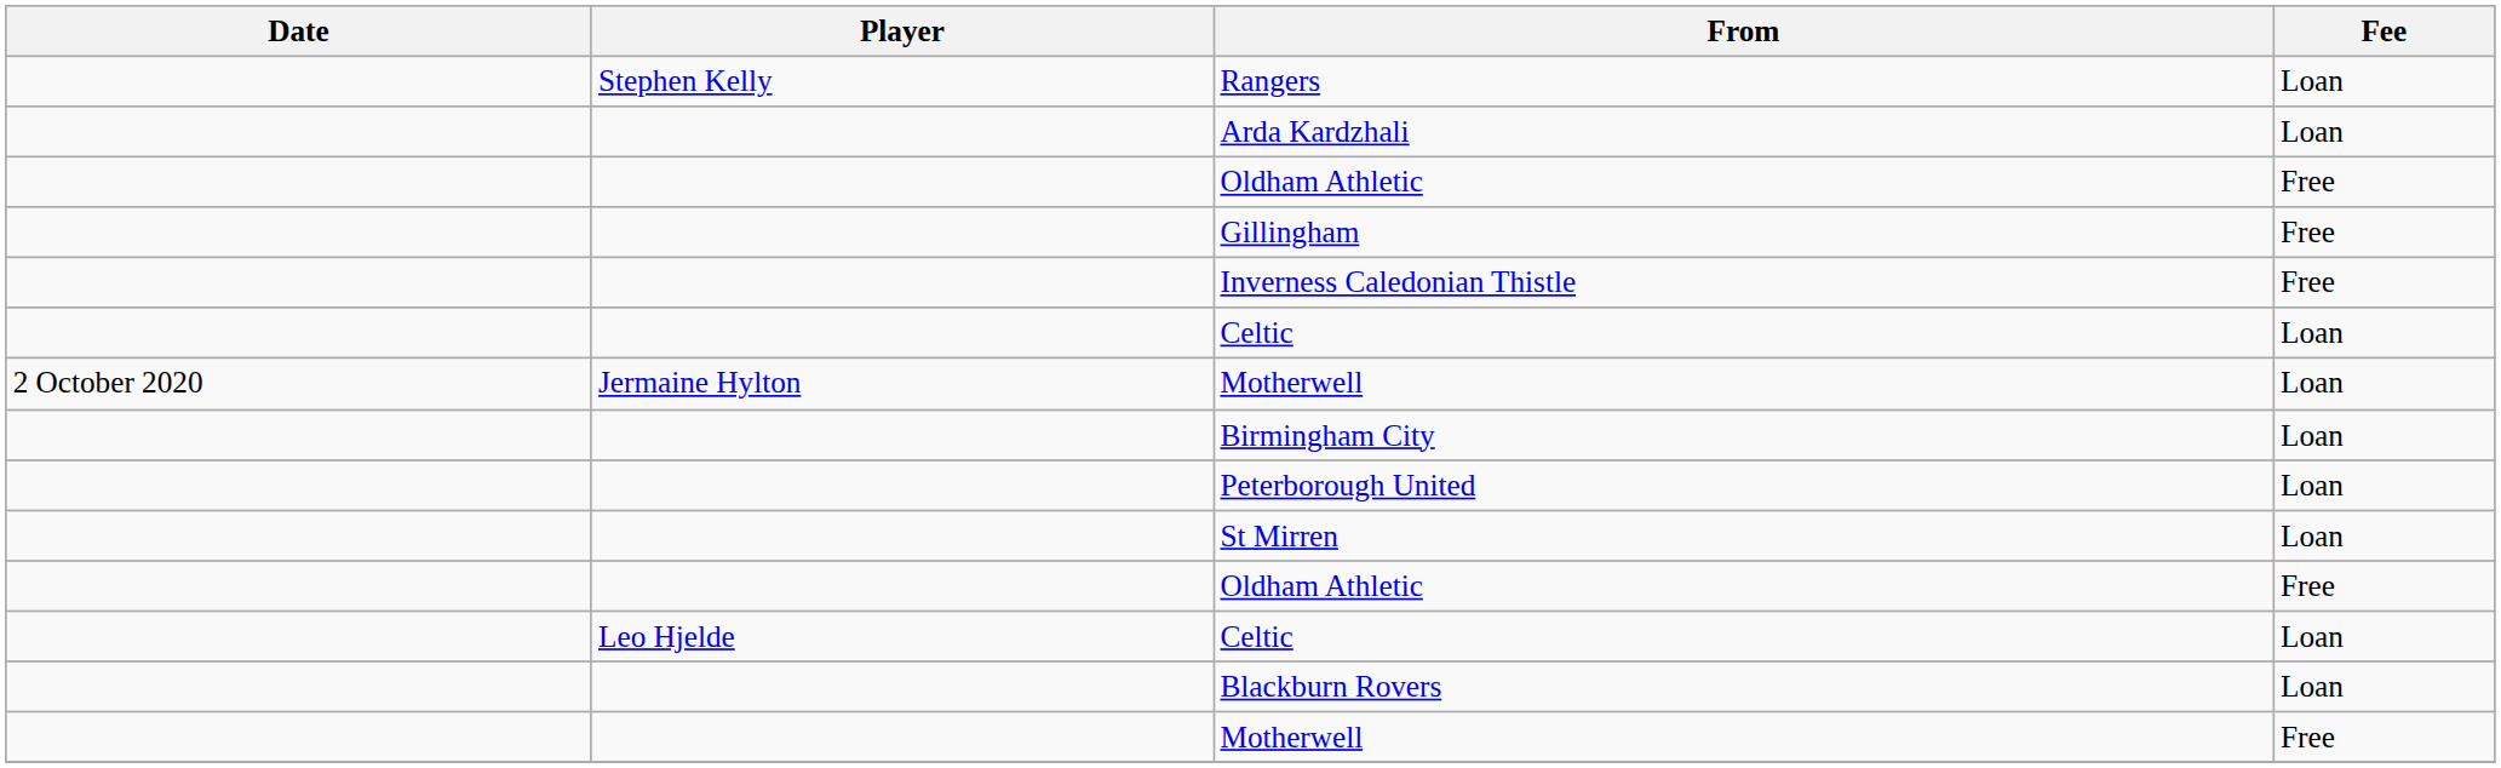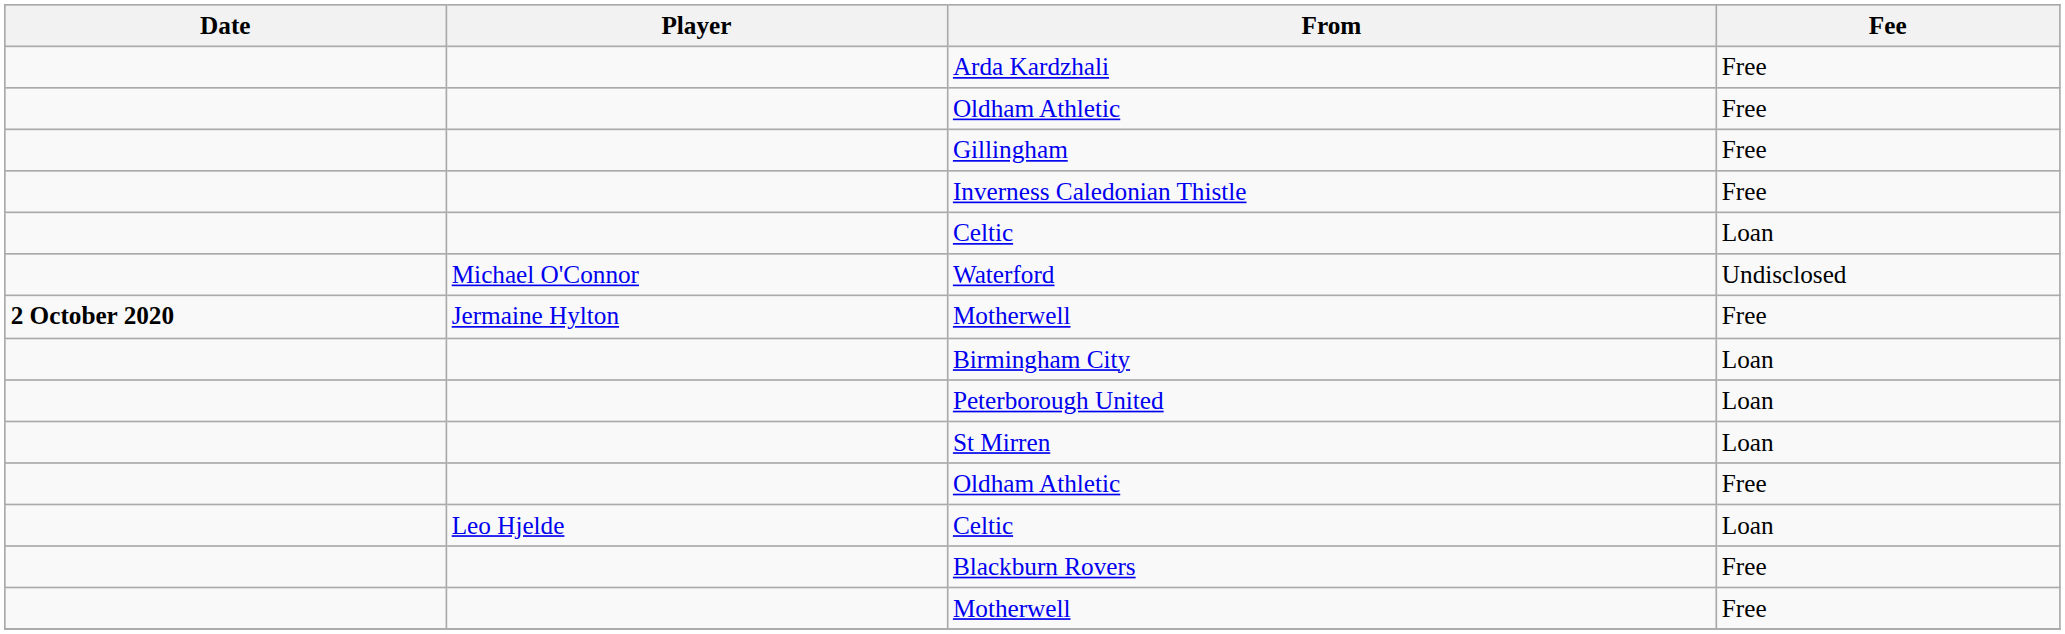- row: Stephen Kelly | Rangers | Loan
Arda Kardzhali | Fee: Loan -> Free
+ row: Michael O'Connor | Waterford | Undisclosed
Jermaine Hylton / Motherwell | Date: normal -> bold
Jermaine Hylton / Motherwell | Fee: Loan -> Free
Blackburn Rovers | Fee: Loan -> Free
